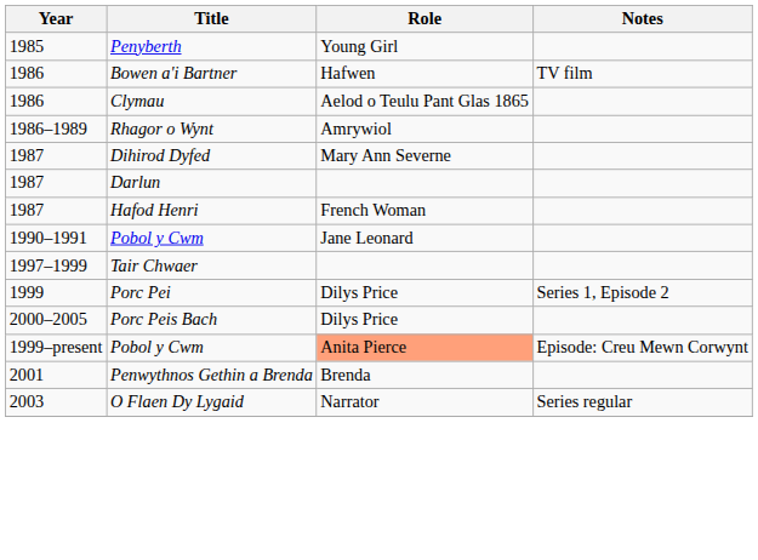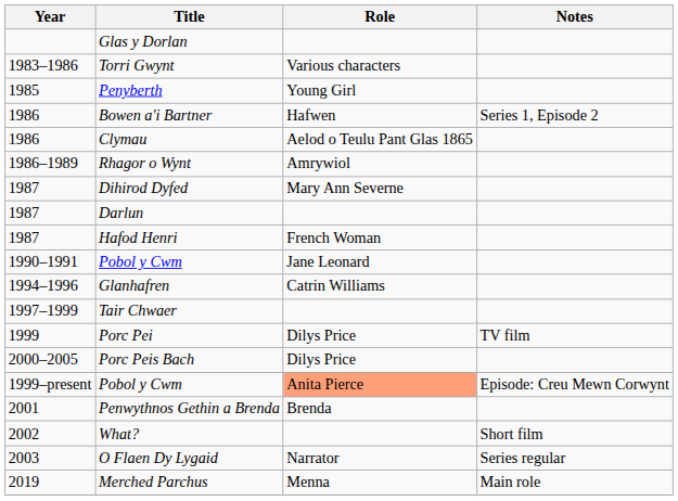+ row: Glas y Dorlan
+ row: 1983–1986 | Torri Gwynt | Various characters
Bowen a'i Bartner | Notes: TV film -> Series 1, Episode 2
+ row: 1994–1996 | Glanhafren | Catrin Williams
Porc Pei | Notes: Series 1, Episode 2 -> TV film
+ row: 2002 | What? | Short film
+ row: 2019 | Merched Parchus | Menna | Main role
